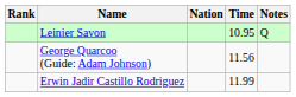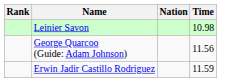- column: Notes | Q
Leinier Savon | Time: 10.95 -> 10.98
Erwin Jadir Castillo Rodriguez | Time: 11.99 -> 11.59
